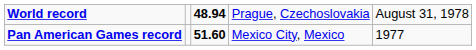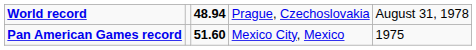Pan American Games record | column 5: 1977 -> 1975
